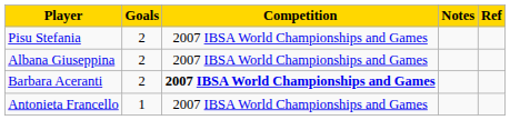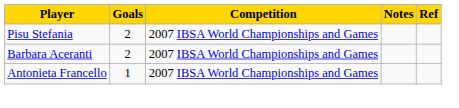- row: Albana Giuseppina | 2 | 2007 IBSA World Championships and Games
Barbara Aceranti | Competition: bold -> normal
